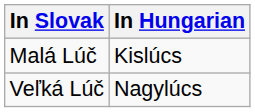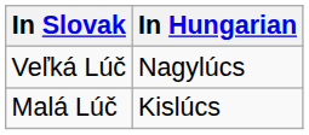rows swapped: Malá Lúč <-> Veľká Lúč
